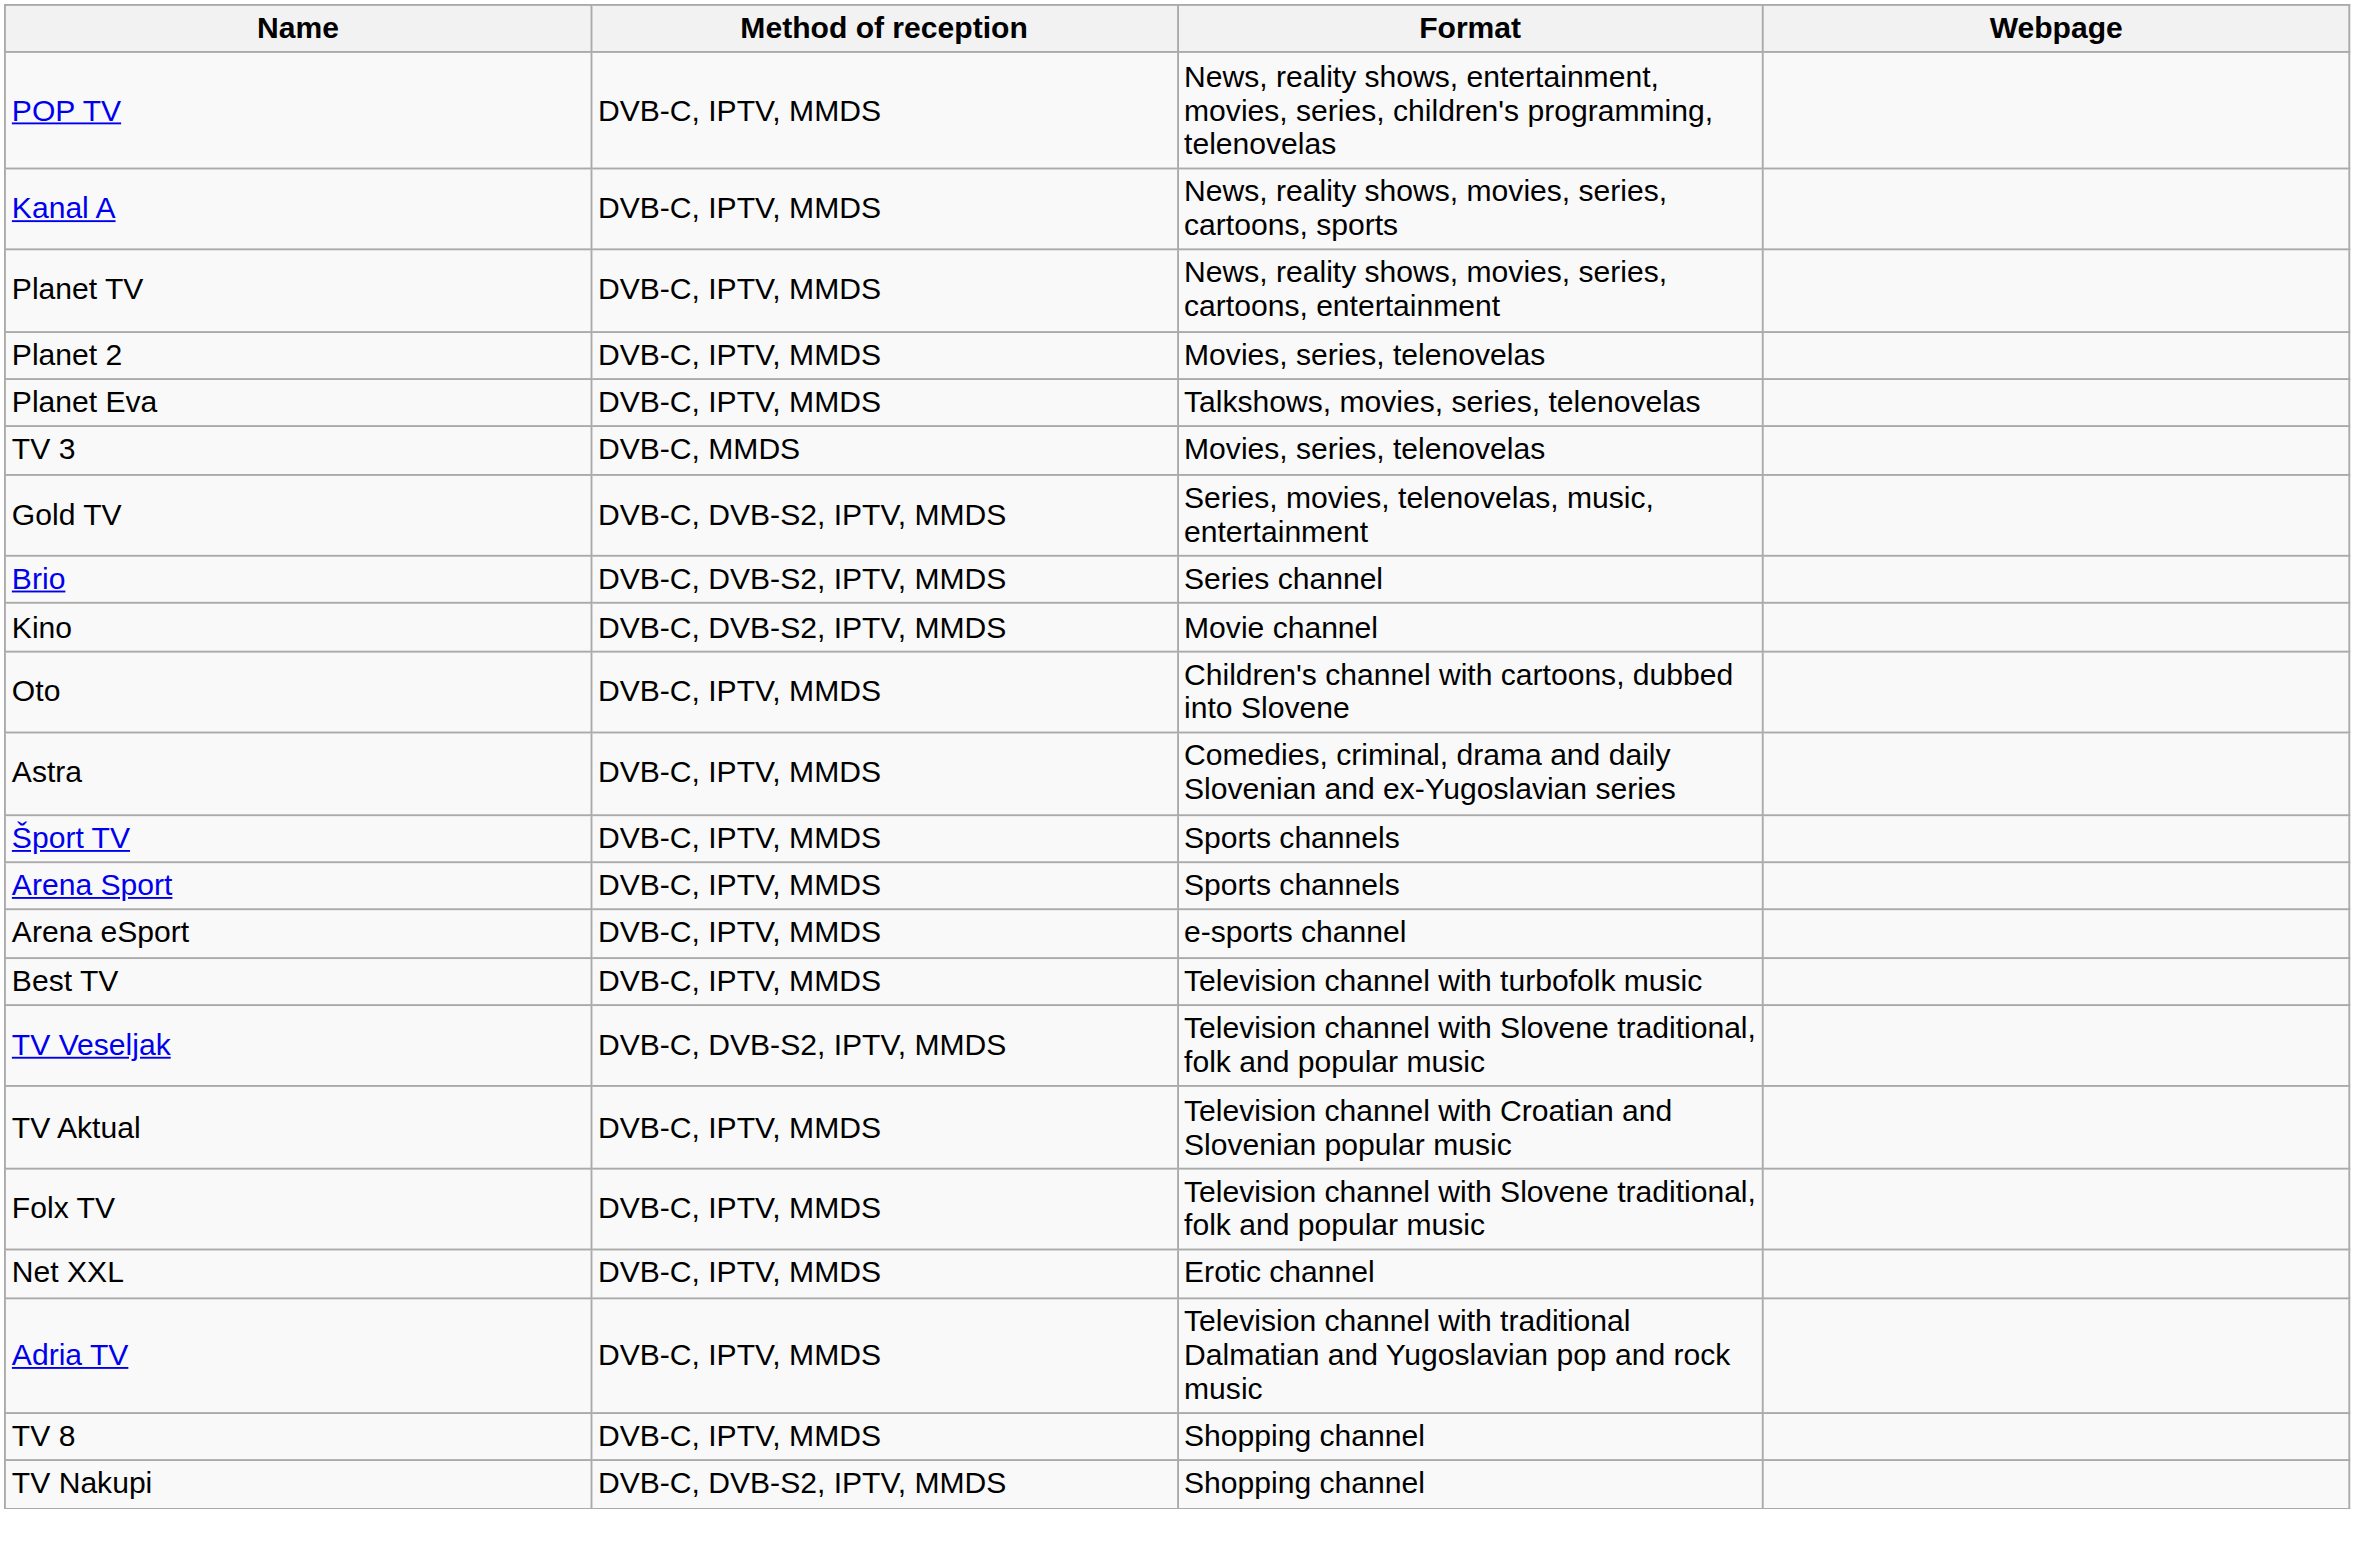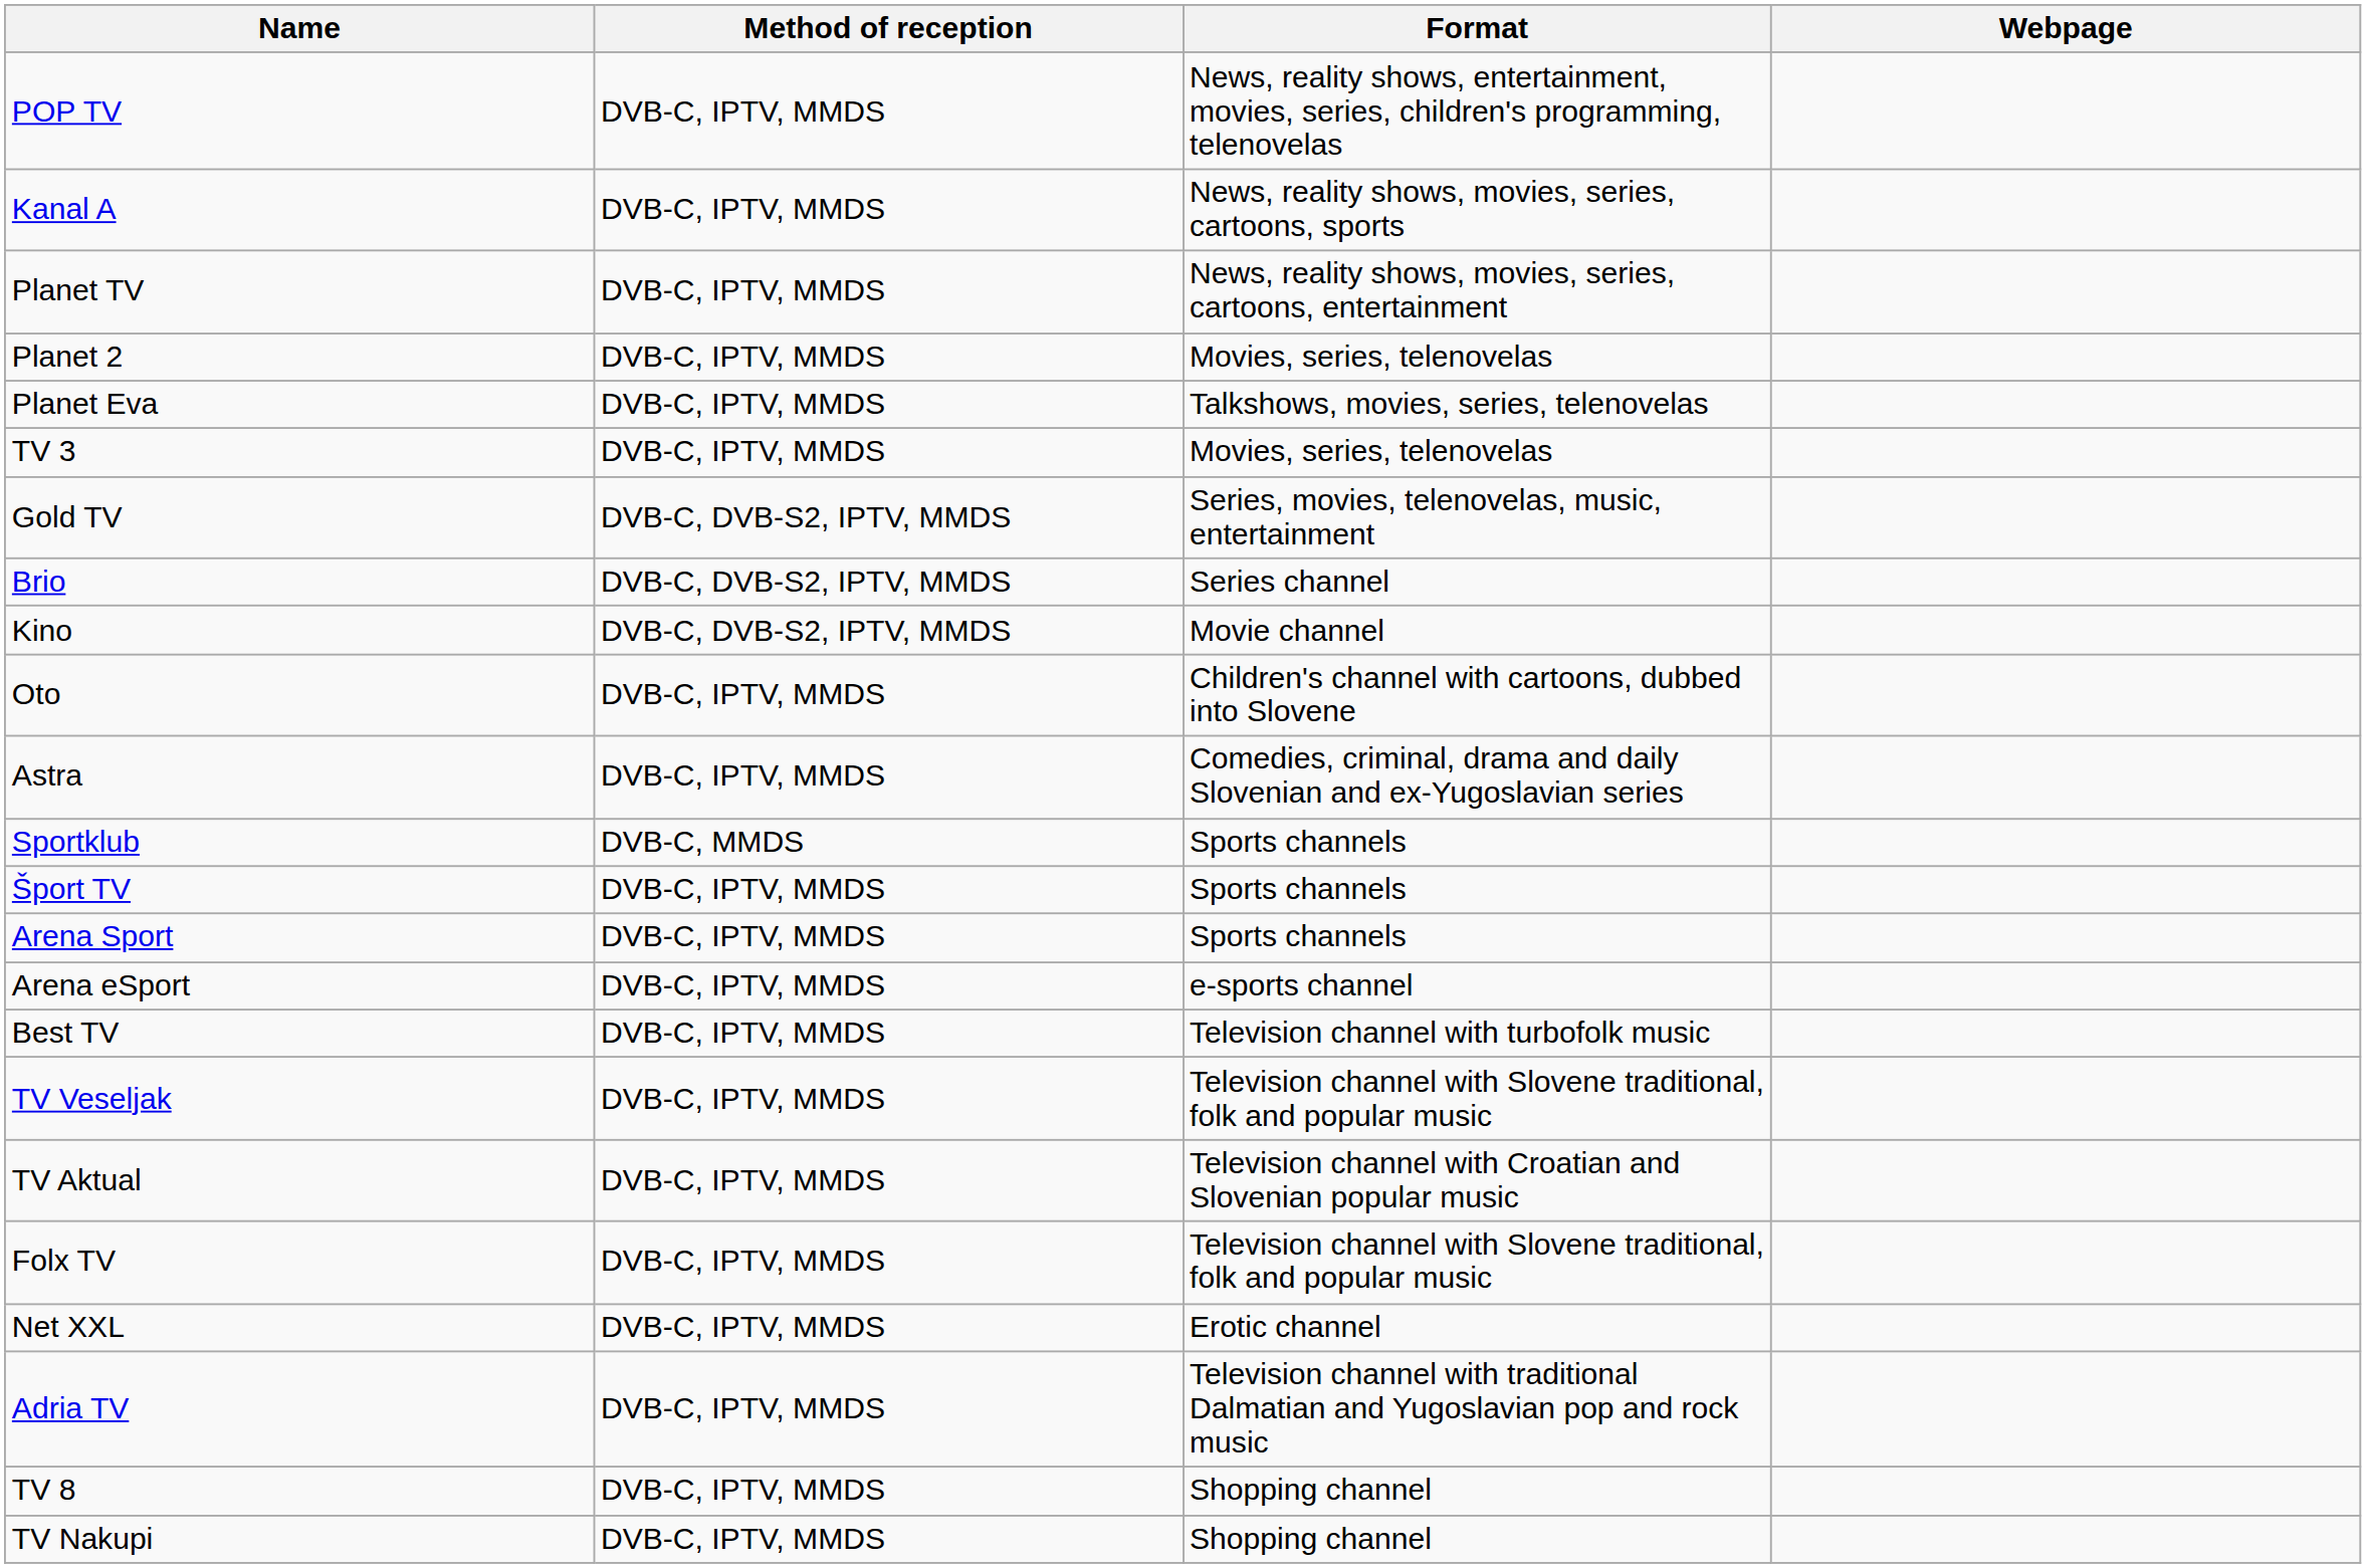TV 3 | Method of reception: DVB-C, MMDS -> DVB-C, IPTV, MMDS
+ row: Sportklub | DVB-C, MMDS | Sports channels
TV Veseljak | Method of reception: DVB-C, DVB-S2, IPTV, MMDS -> DVB-C, IPTV, MMDS
TV Nakupi | Method of reception: DVB-C, DVB-S2, IPTV, MMDS -> DVB-C, IPTV, MMDS
